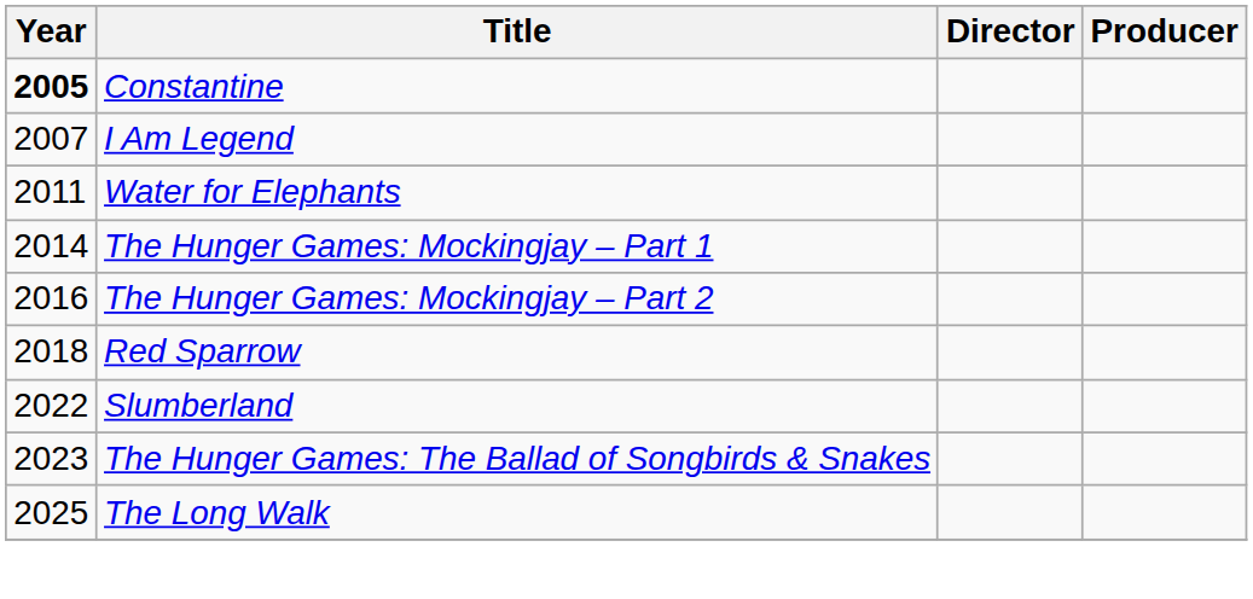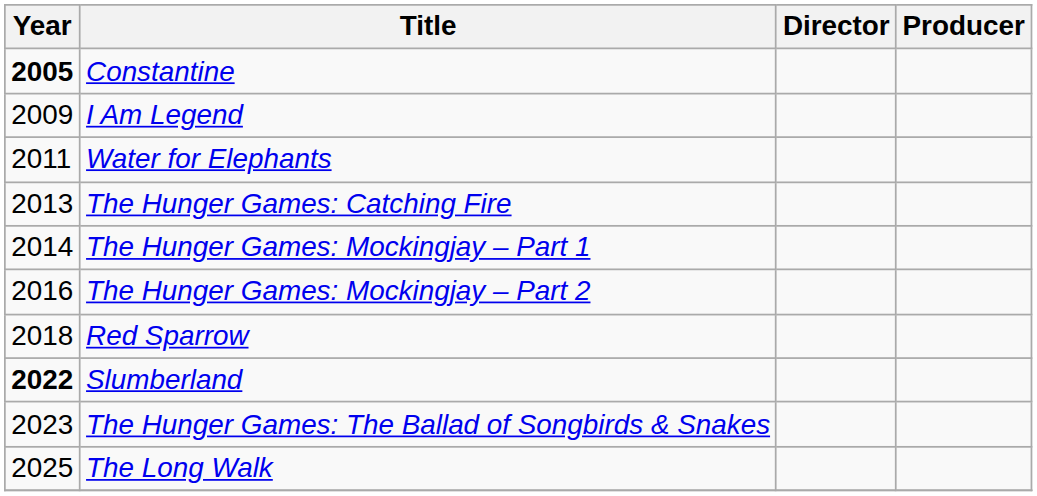I Am Legend | Year: 2007 -> 2009
+ row: 2013 | The Hunger Games: Catching Fire
Slumberland | Year: normal -> bold
